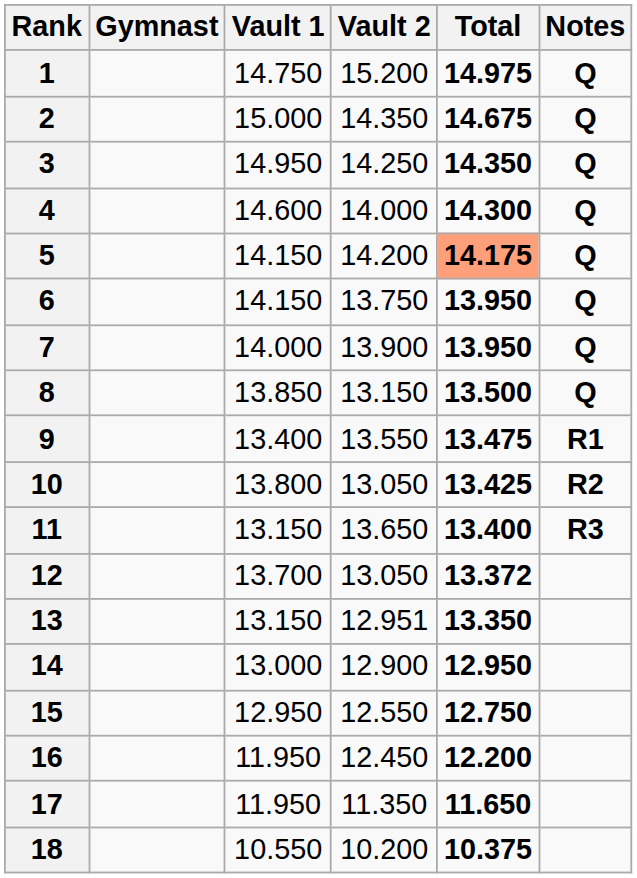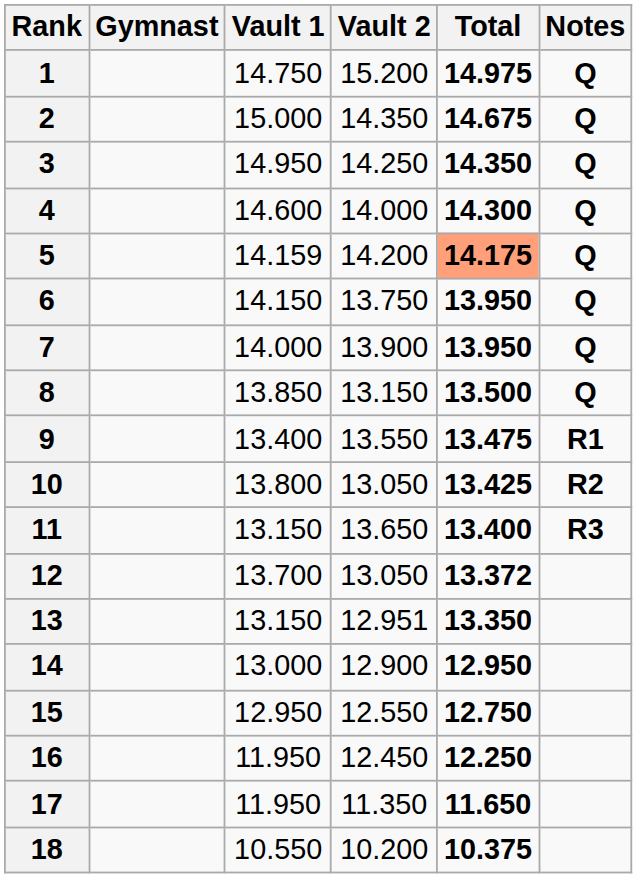5 | Vault 1: 14.150 -> 14.159
16 | Total: 12.200 -> 12.250
